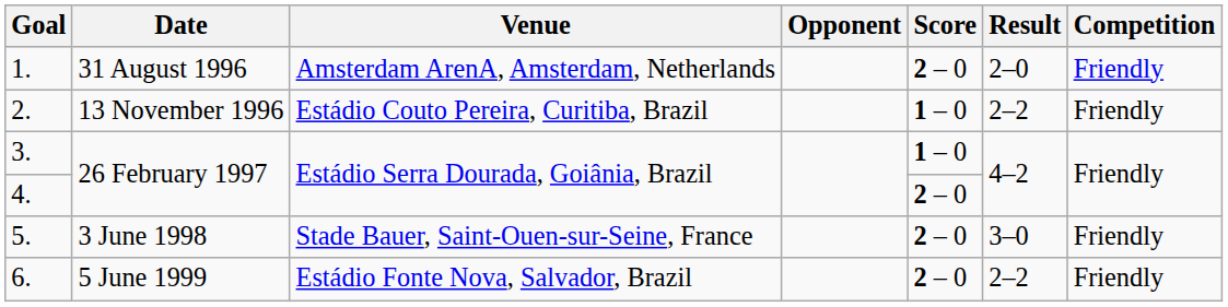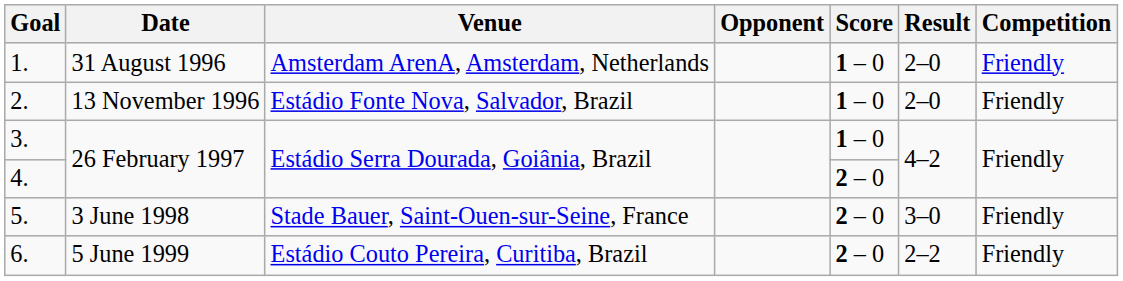1. | Score: 2 – 0 -> 1 – 0
2. | Venue: Estádio Couto Pereira, Curitiba, Brazil -> Estádio Fonte Nova, Salvador, Brazil
2. | Result: 2–2 -> 2–0
6. | Venue: Estádio Fonte Nova, Salvador, Brazil -> Estádio Couto Pereira, Curitiba, Brazil
